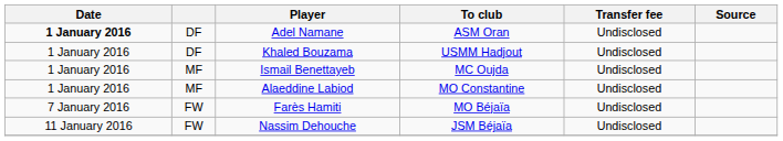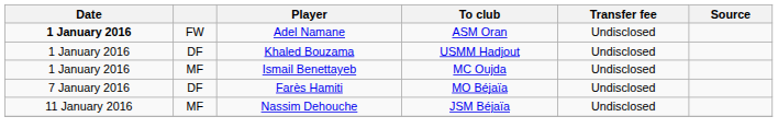Adel Namane | column 2: DF -> FW
- row: 1 January 2016 | MF | Alaeddine Labiod | MO Constantine | Undisclosed
Farès Hamiti | column 2: FW -> DF
Nassim Dehouche | column 2: FW -> MF
